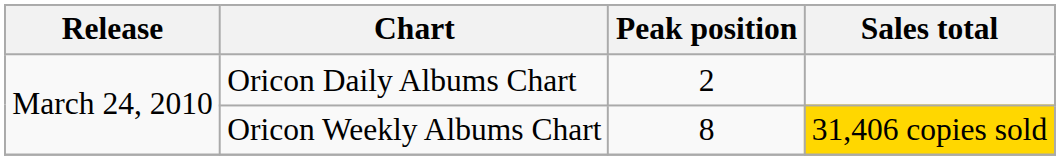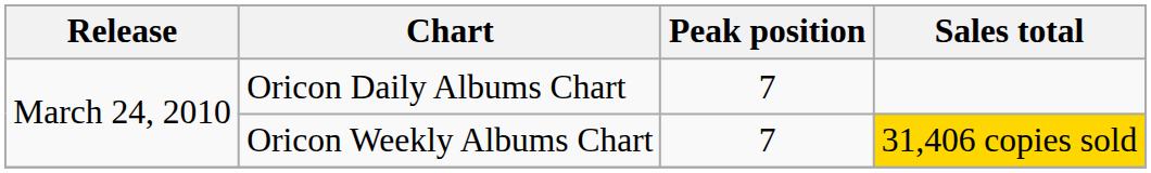Oricon Daily Albums Chart | Peak position: 2 -> 7
Oricon Weekly Albums Chart | Peak position: 8 -> 7
